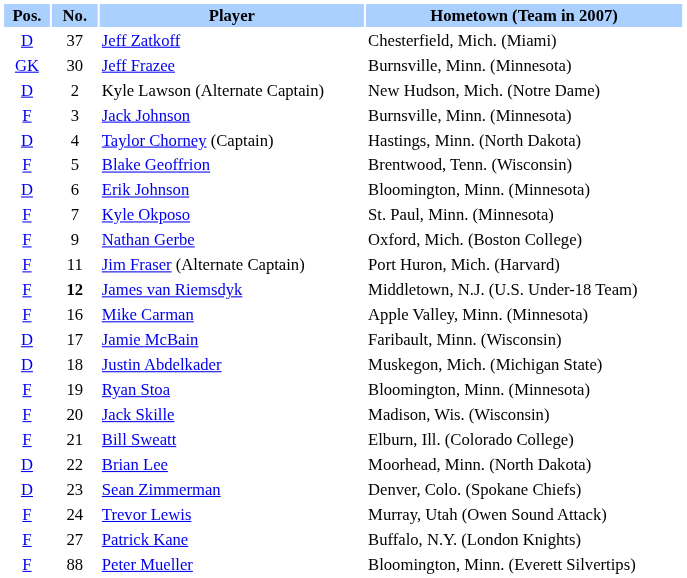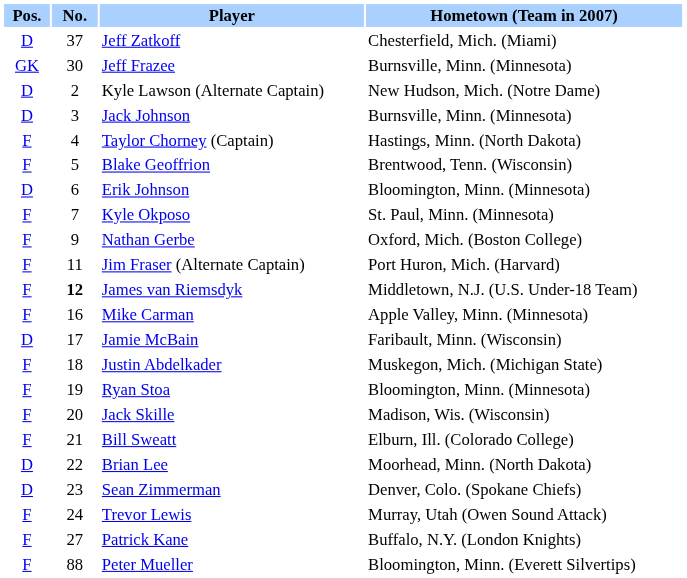Jack Johnson | Pos.: F -> D
Taylor Chorney (Captain) | Pos.: D -> F
Justin Abdelkader | Pos.: D -> F
